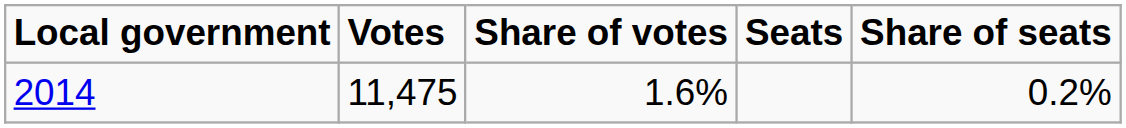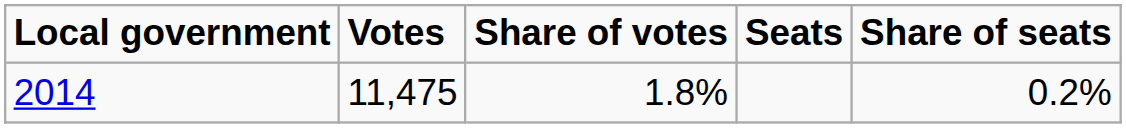2014 | Share of votes: 1.6% -> 1.8%
